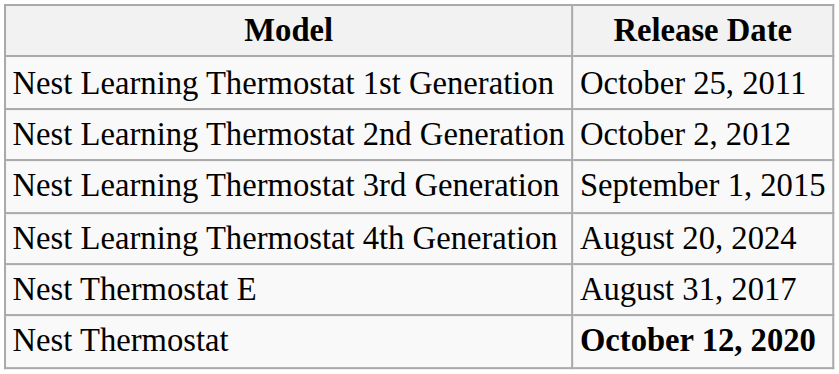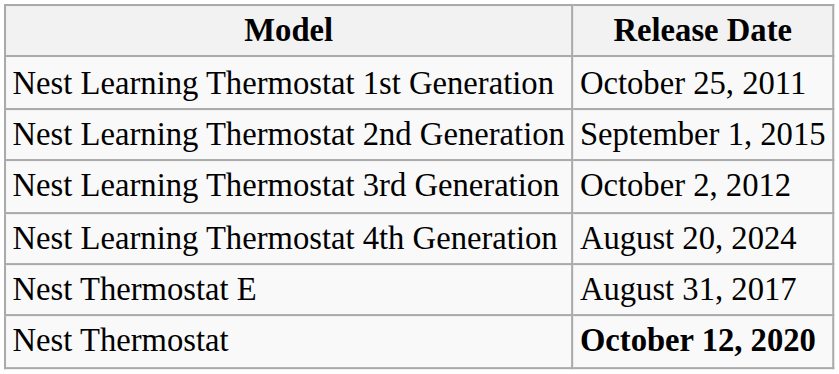Nest Learning Thermostat 2nd Generation | Release Date: October 2, 2012 -> September 1, 2015
Nest Learning Thermostat 3rd Generation | Release Date: September 1, 2015 -> October 2, 2012
